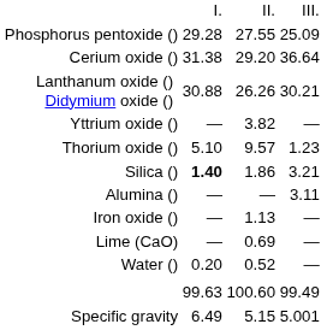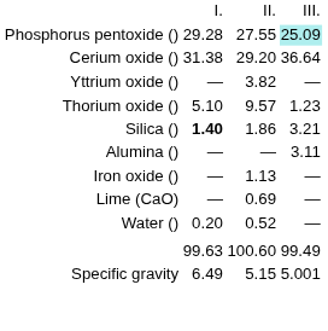Phosphorus pentoxide () | column 5: no background -> paleturquoise background
- row: Lanthanum oxide () Didymium oxide () | 30.88 | 26.26 | 30.21
